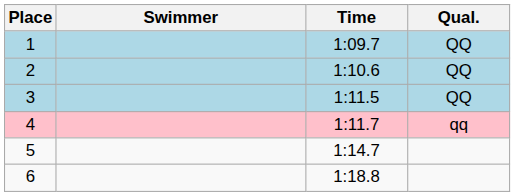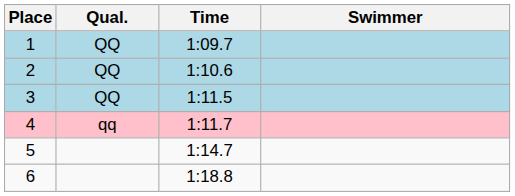columns swapped: Swimmer <-> Qual.
